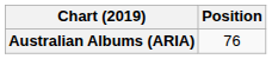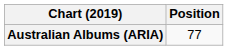Australian Albums (ARIA) | Position: 76 -> 77
